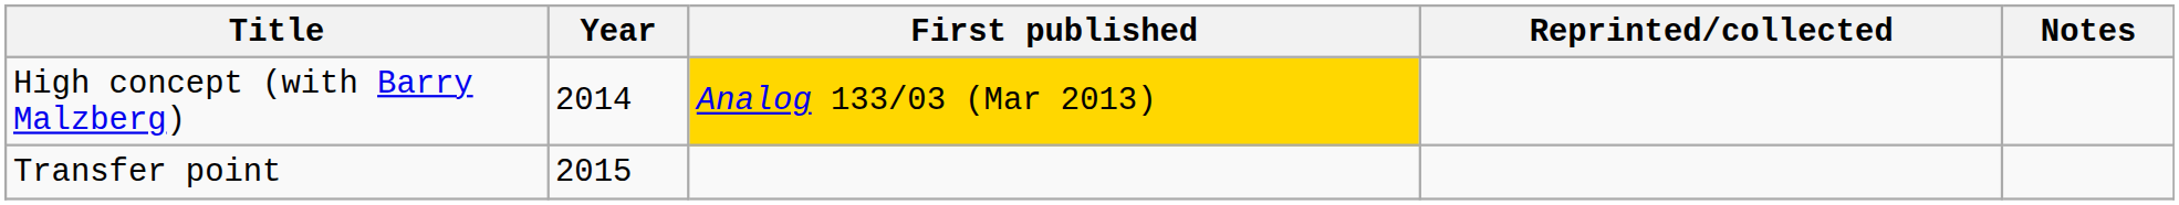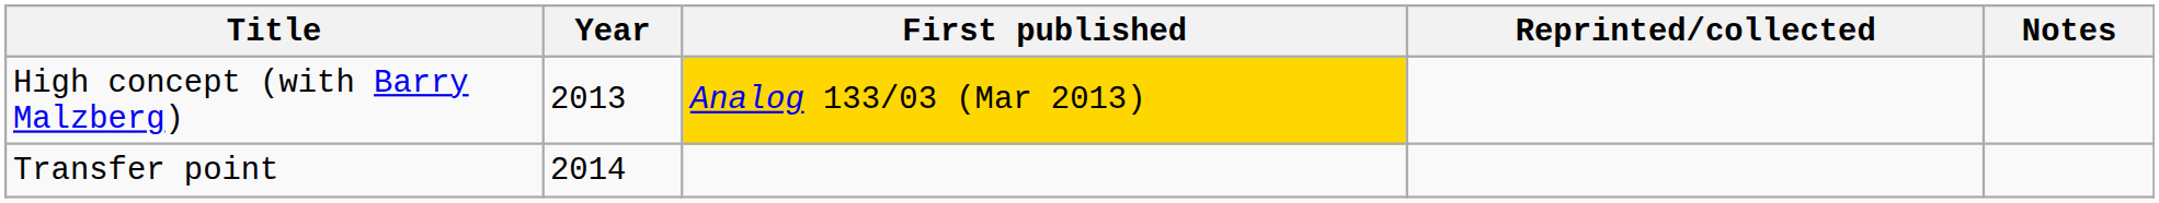High concept (with Barry Malzberg) | Year: 2014 -> 2013
Transfer point | Year: 2015 -> 2014
